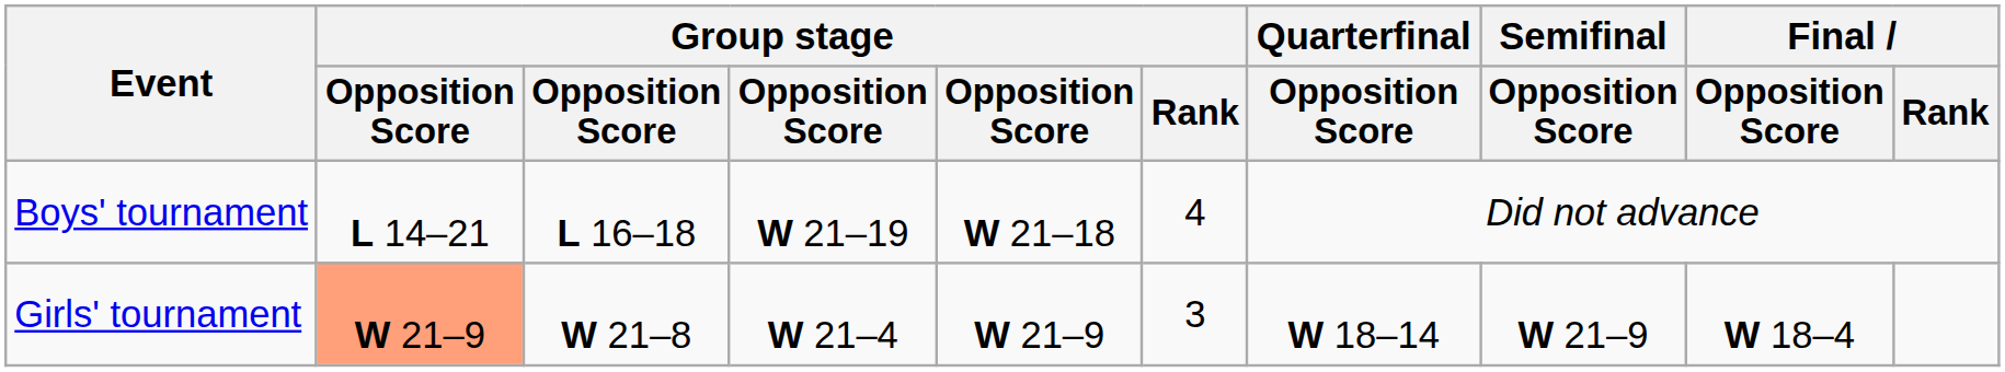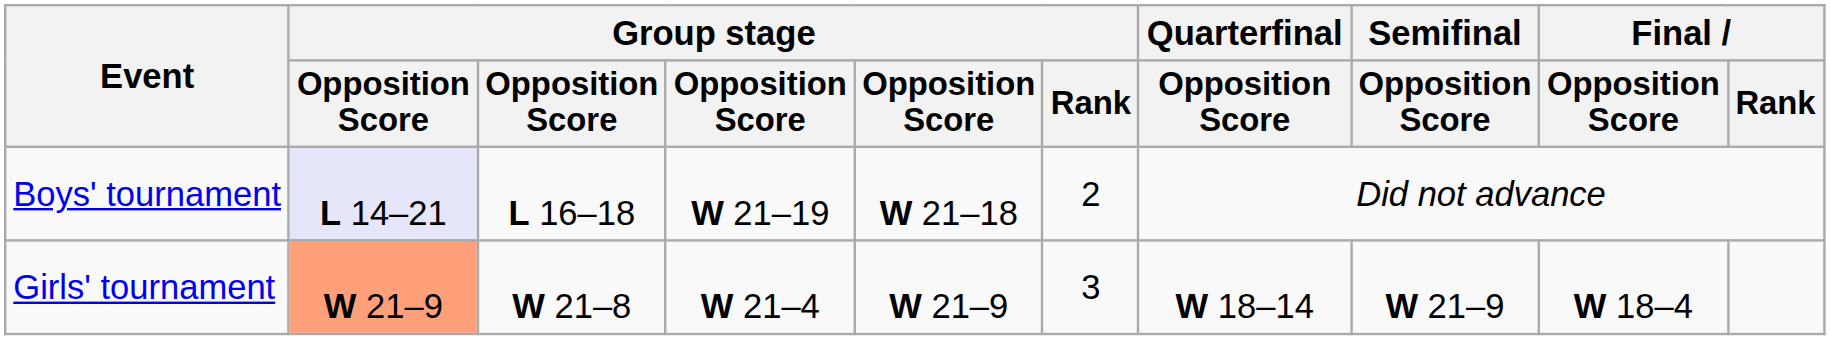Boys' tournament | column 2: no background -> lavender background
Boys' tournament | Group stage / Rank: 4 -> 2
